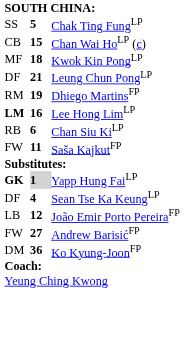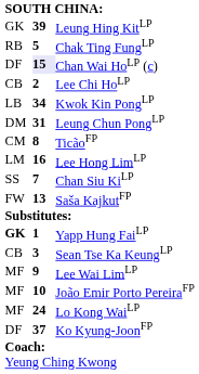+ row: GK | 39 | Leung Hing KitLP
Chak Ting FungLP | column 1: SS -> RB
Chan Wai HoLP (c) | column 1: CB -> DF
Chan Wai HoLP (c) | column 2: no background -> lavender background
+ row: CB | 2 | Lee Chi HoLP
Kwok Kin PongLP | column 1: MF -> LB
Kwok Kin PongLP | column 2: 18 -> 34
Leung Chun PongLP | column 1: DF -> DM
Leung Chun PongLP | column 2: 21 -> 31
+ row: CM | 8 | TicãoFP
- row: RM | 19 | Dhiego MartinsFP
Lee Hong LimLP | column 1: bold -> normal
Chan Siu KiLP | column 1: RB -> SS
Chan Siu KiLP | column 2: 6 -> 7
Saša KajkutFP | column 2: 11 -> 13
Yapp Hung FaiLP | column 2: lightgrey background -> no background
Sean Tse Ka KeungLP | column 1: DF -> CB
Sean Tse Ka KeungLP | column 2: 4 -> 3
+ row: MF | 9 | Lee Wai LimLP
João Emir Porto PereiraFP | column 1: LB -> MF
João Emir Porto PereiraFP | column 2: 12 -> 10
+ row: MF | 24 | Lo Kong WaiLP
- row: FW | 27 | Andrew BarisićFP
Ko Kyung-JoonFP | column 1: DM -> DF
Ko Kyung-JoonFP | column 2: 36 -> 37
